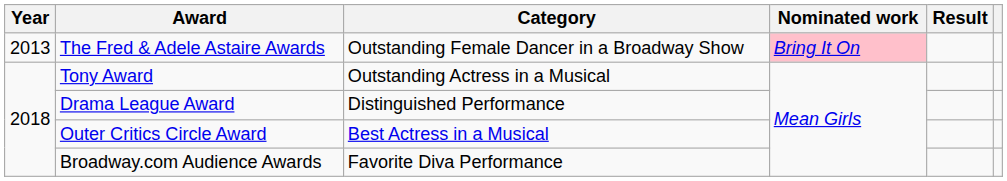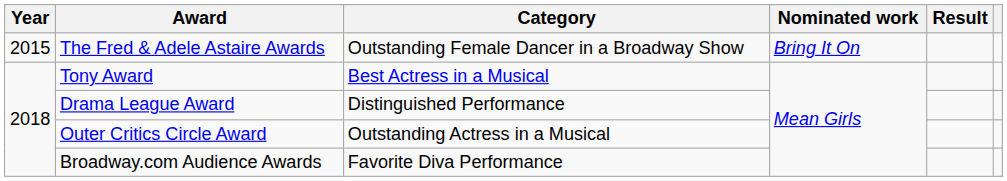The Fred & Adele Astaire Awards | Year: 2013 -> 2015
The Fred & Adele Astaire Awards | Nominated work: pink background -> no background
Tony Award | Category: Outstanding Actress in a Musical -> Best Actress in a Musical
Outer Critics Circle Award | Category: Best Actress in a Musical -> Outstanding Actress in a Musical
